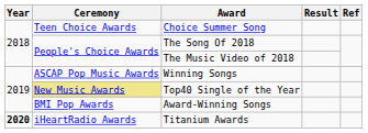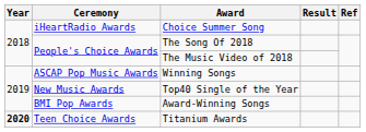Choice Summer Song | Ceremony: Teen Choice Awards -> iHeartRadio Awards
Top40 Single of the Year | Ceremony: khaki background -> no background
Titanium Awards | Ceremony: iHeartRadio Awards -> Teen Choice Awards
